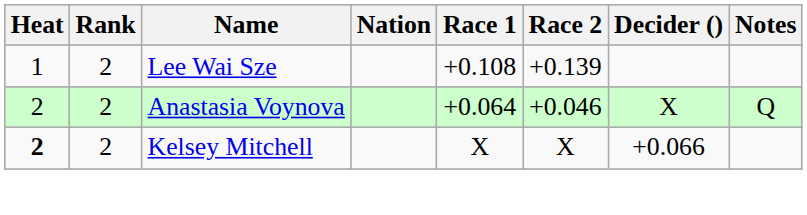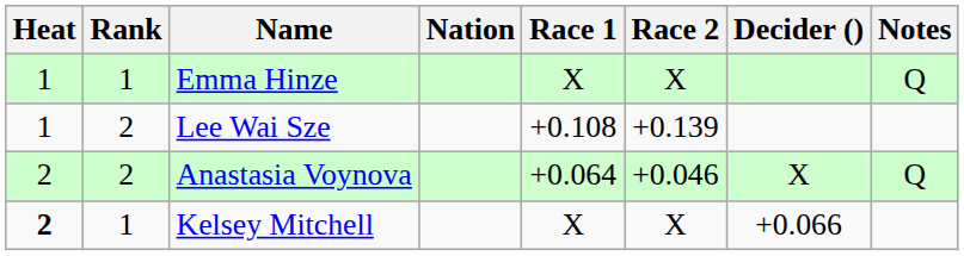+ row: 1 | 1 | Emma Hinze | X | X | Q
Kelsey Mitchell | Rank: 2 -> 1
